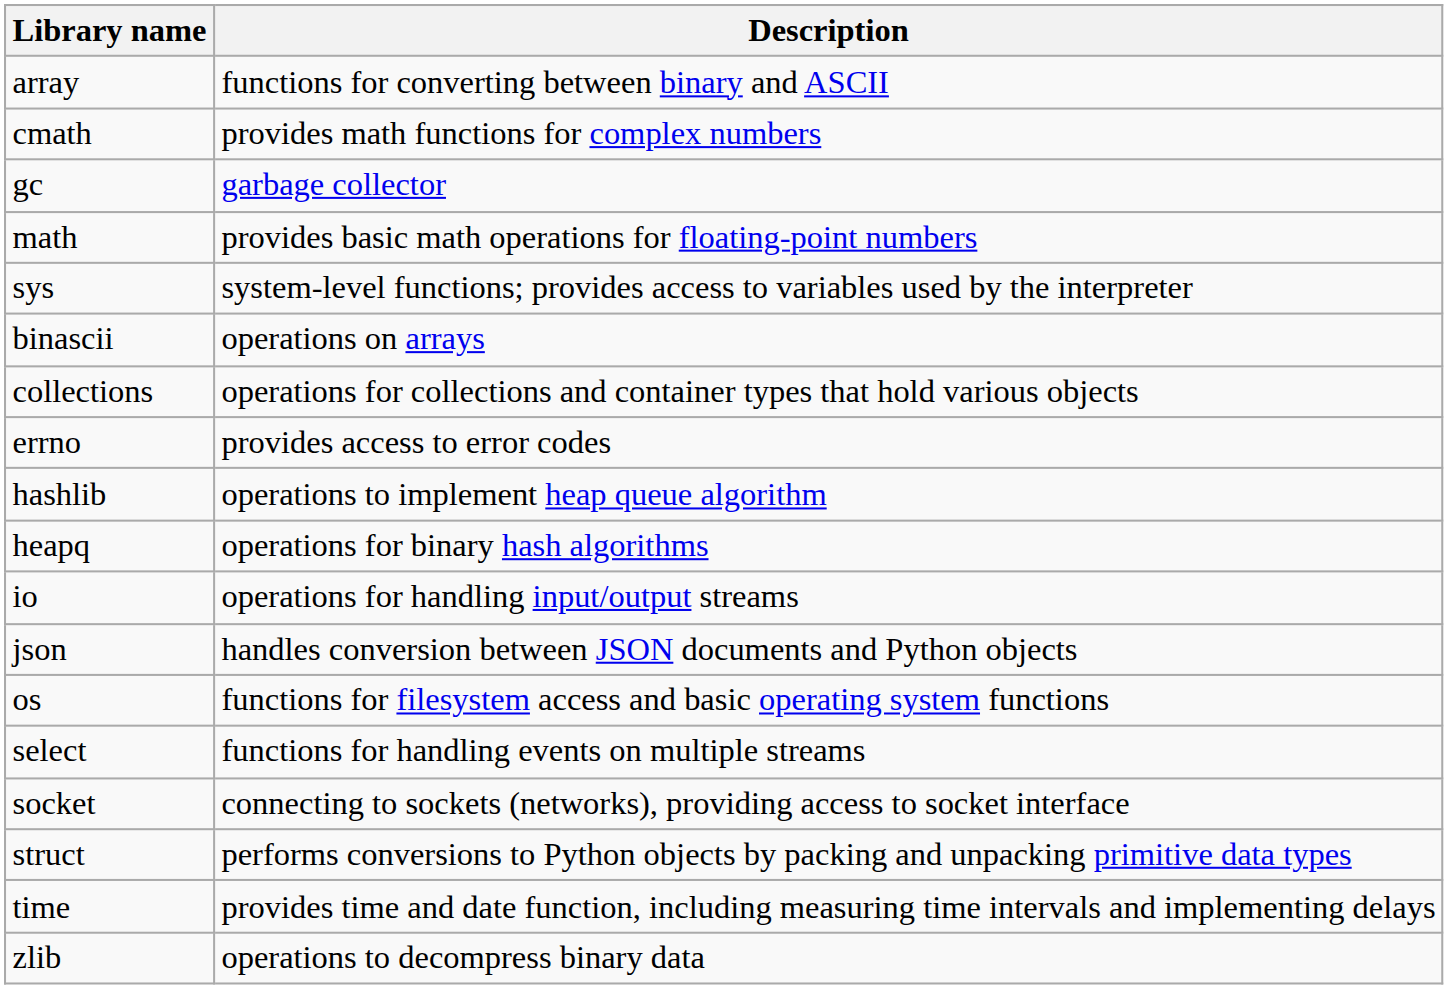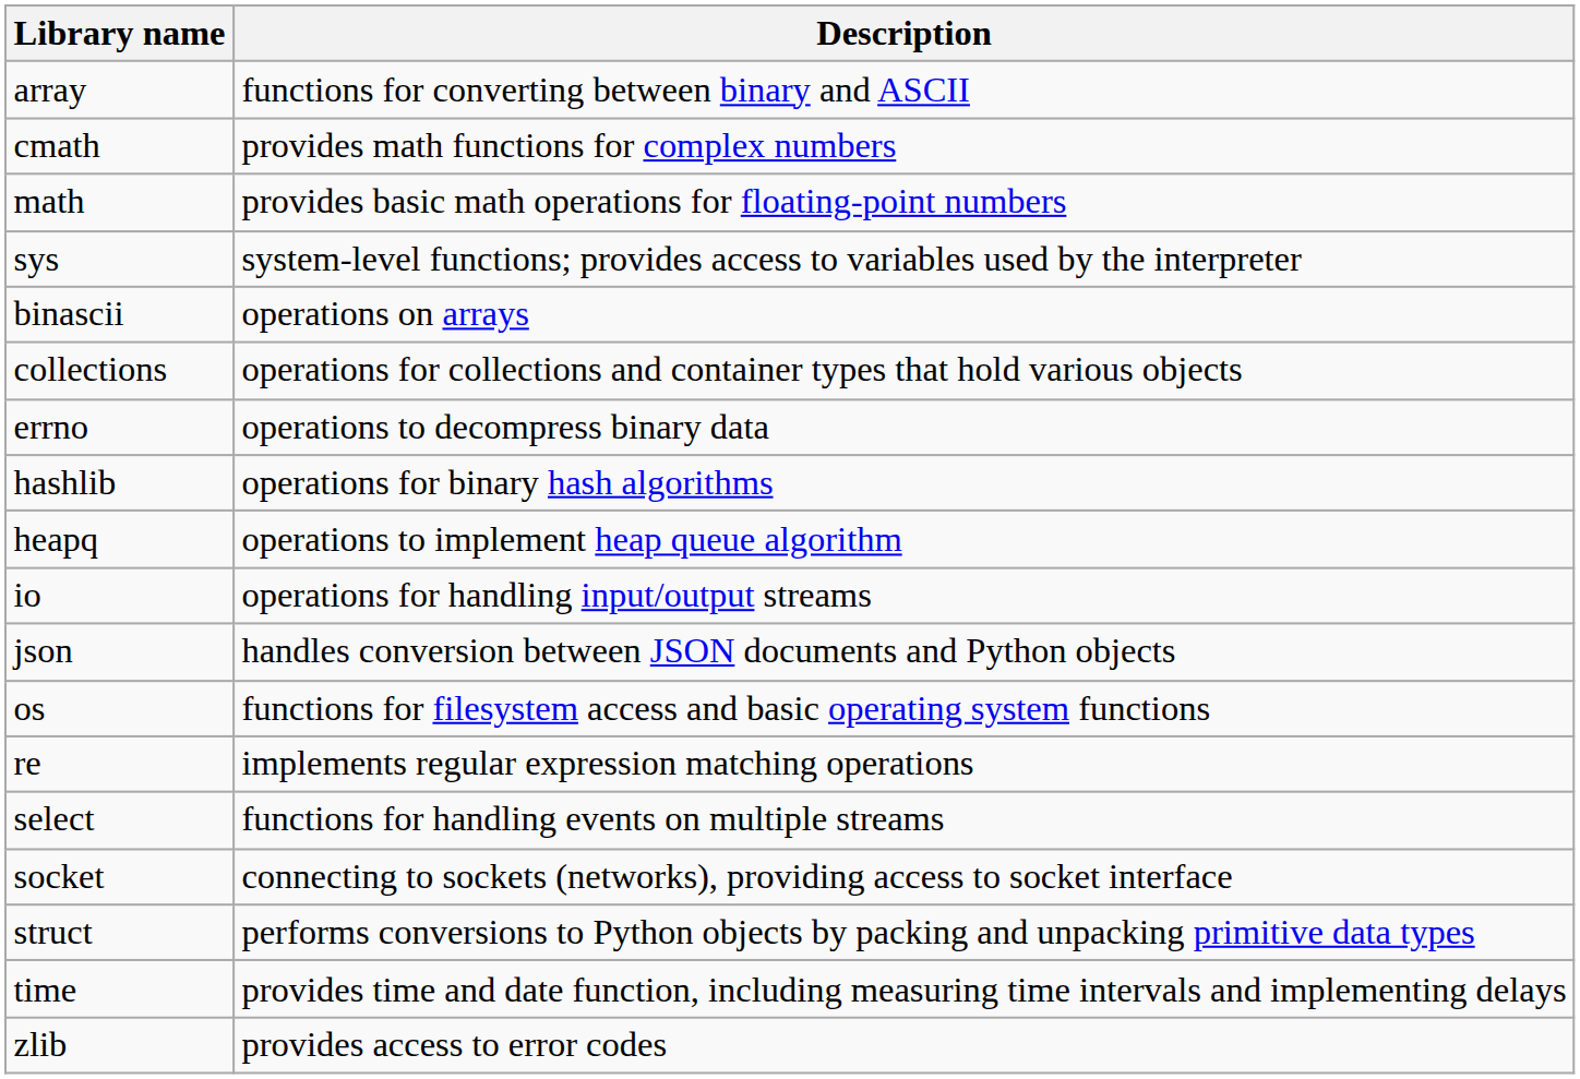- row: gc | garbage collector
errno | Description: provides access to error codes -> operations to decompress binary data
hashlib | Description: operations to implement heap queue algorithm -> operations for binary hash algorithms
heapq | Description: operations for binary hash algorithms -> operations to implement heap queue algorithm
+ row: re | implements regular expression matching operations
zlib | Description: operations to decompress binary data -> provides access to error codes
